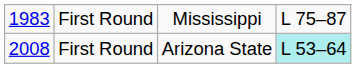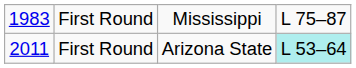First Round / Arizona State | column 1: 2008 -> 2011
